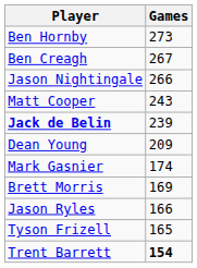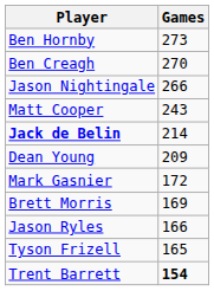Ben Creagh | Games: 267 -> 270
Jack de Belin | Games: 239 -> 214
Mark Gasnier | Games: 174 -> 172
